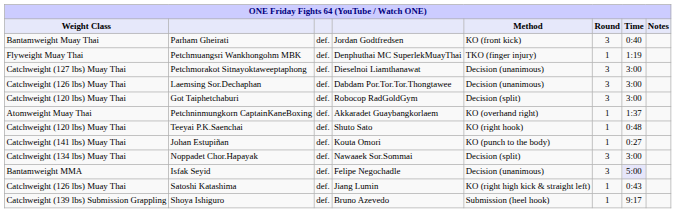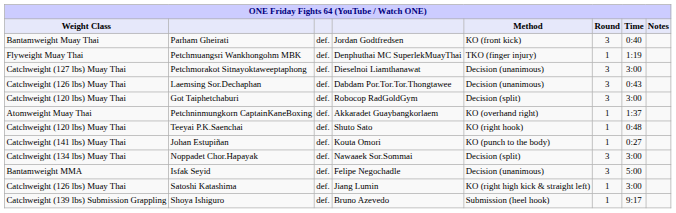Laemsing Sor.Dechaphan | Time: 3:00 -> 0:43
Isfak Seyid | Time: lavender background -> no background
Satoshi Katashima | Time: 0:43 -> 3:00
